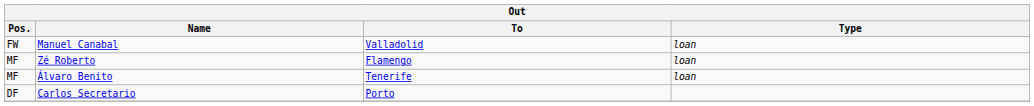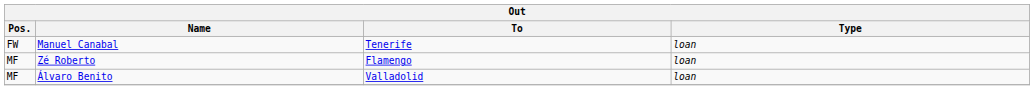Manuel Canabal | To: Valladolid -> Tenerife
Álvaro Benito | To: Tenerife -> Valladolid
- row: DF | Carlos Secretario | Porto
